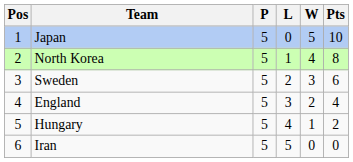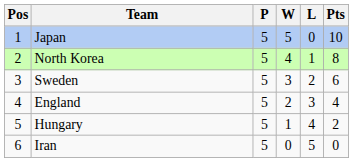columns swapped: W <-> L
